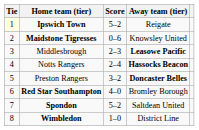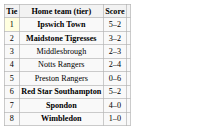- column: Away team (tier) | Reigate | Knowsley United | Leasowe Pacific | Hassocks Beacon | Doncaster Belles | Bromley Borough | Saltdean United | District Line
Maidstone Tigresses | Score: 0–6 -> 3–2
Preston Rangers | Score: 3–2 -> 0–6
Red Star Southampton | Score: 4–0 -> 5–2
Spondon | Score: 5–2 -> 4–0
